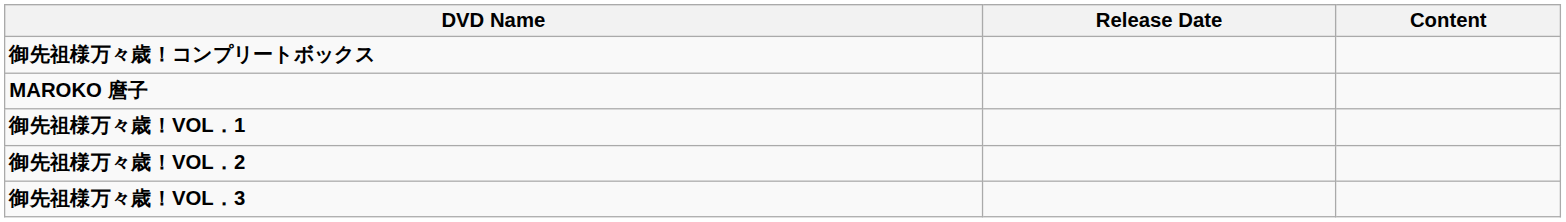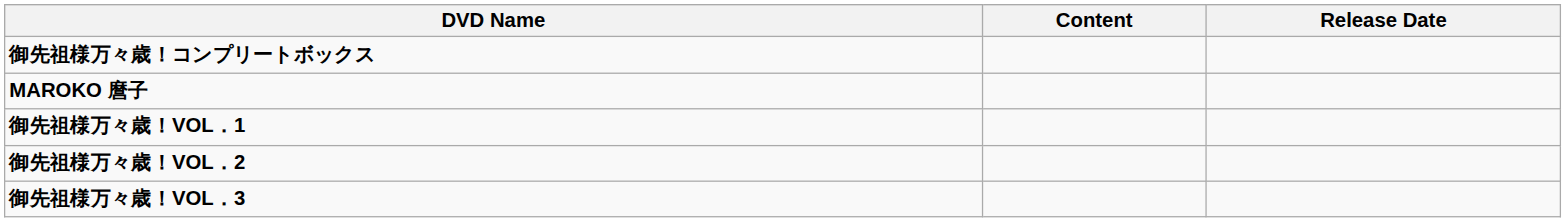columns swapped: Content <-> Release Date
